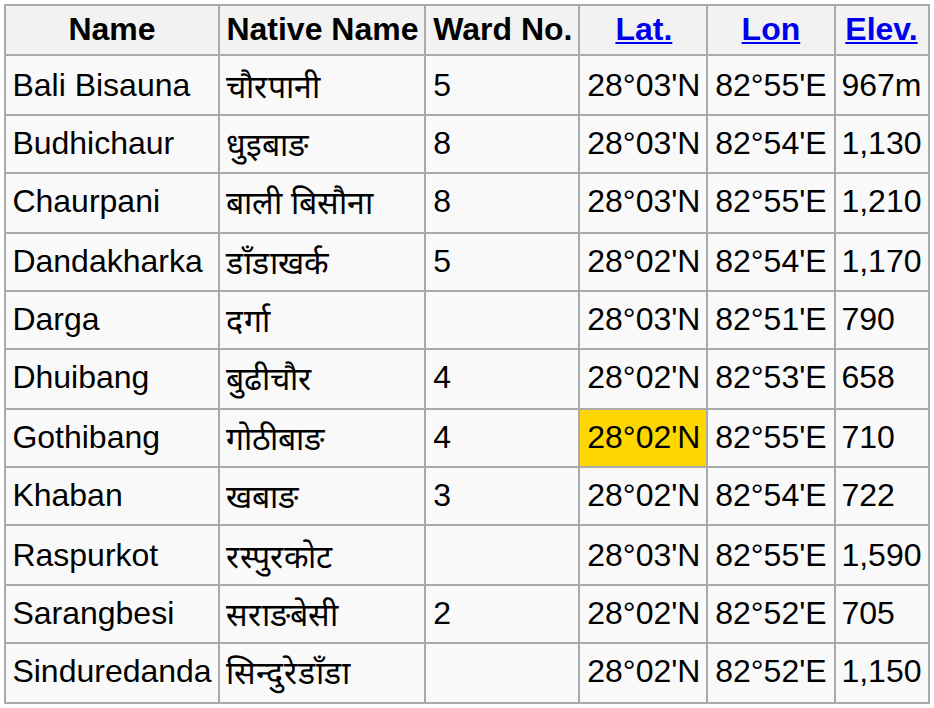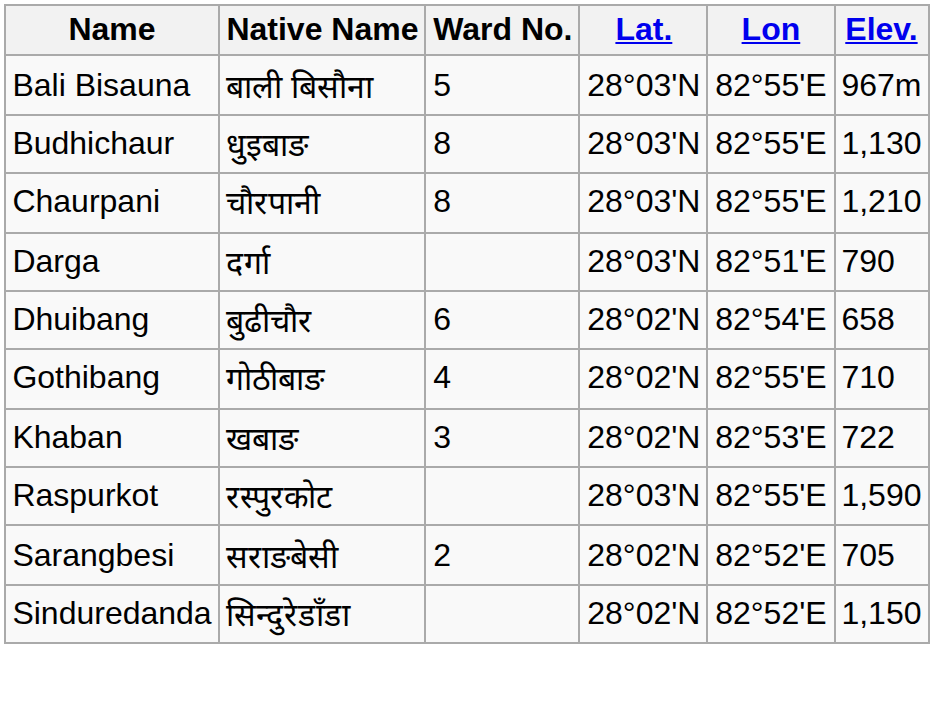Bali Bisauna | Native Name: चौरपानी -> बाली बिसौना
Budhichaur | Lon: 82°54'E -> 82°55'E
Chaurpani | Native Name: बाली बिसौना -> चौरपानी
- row: Dandakharka | डाँडाखर्क | 5 | 28°02'N | 82°54'E | 1,170
Dhuibang | Ward No.: 4 -> 6
Dhuibang | Lon: 82°53'E -> 82°54'E
Gothibang | Lat.: gold background -> no background
Khaban | Lon: 82°54'E -> 82°53'E
